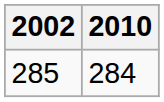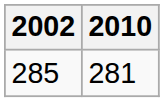285 | 2010: 284 -> 281
